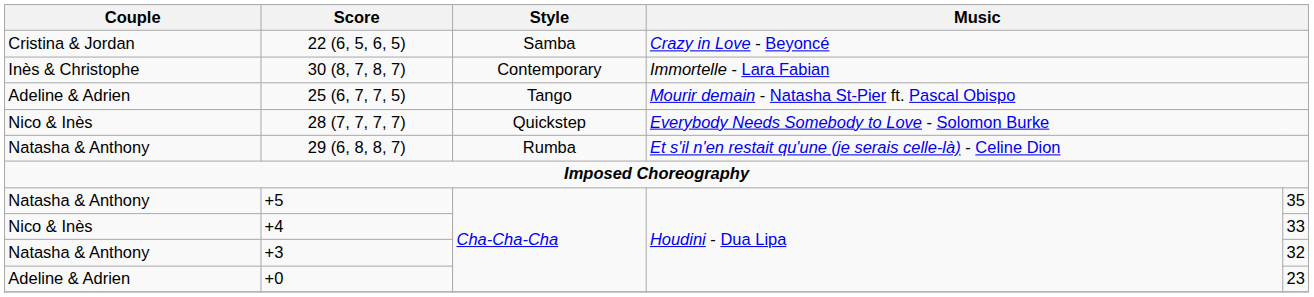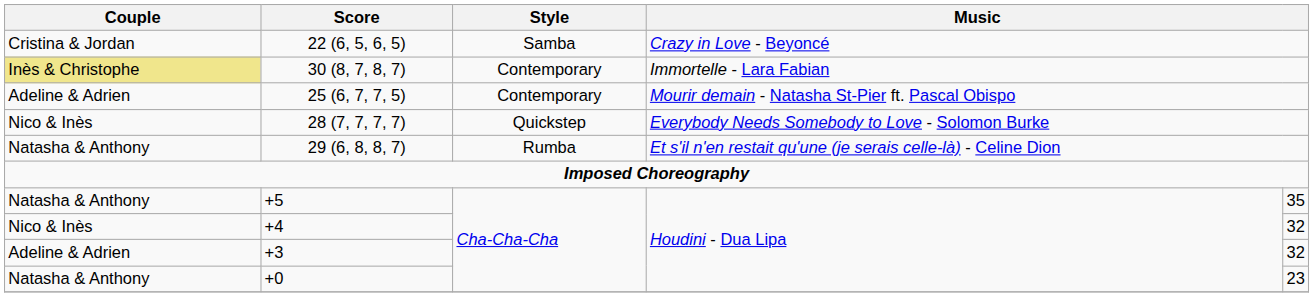30 (8, 7, 8, 7) | Couple: no background -> khaki background
25 (6, 7, 7, 5) | Style: Tango -> Contemporary
+4 | column 5: 33 -> 32
+3 | Couple: Natasha & Anthony -> Adeline & Adrien
+0 | Couple: Adeline & Adrien -> Natasha & Anthony
